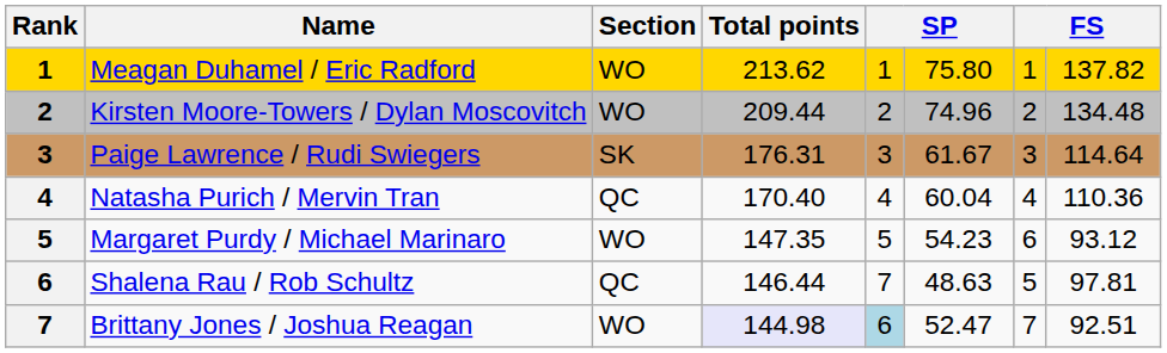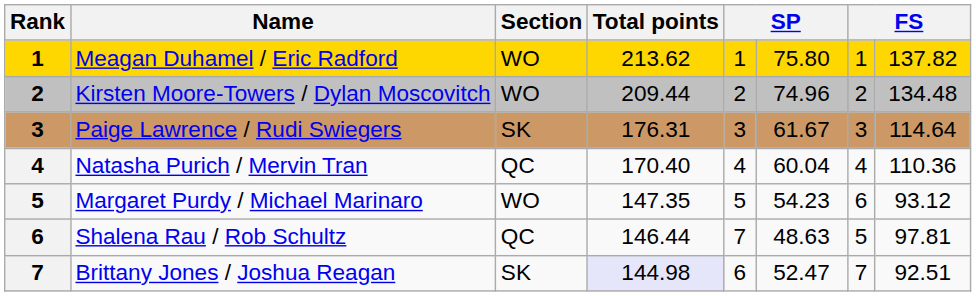Brittany Jones / Joshua Reagan | Section: WO -> SK
Brittany Jones / Joshua Reagan | column 5: lightblue background -> no background
